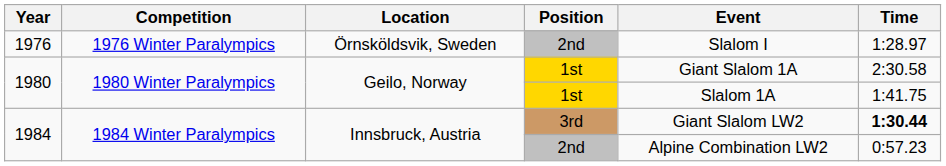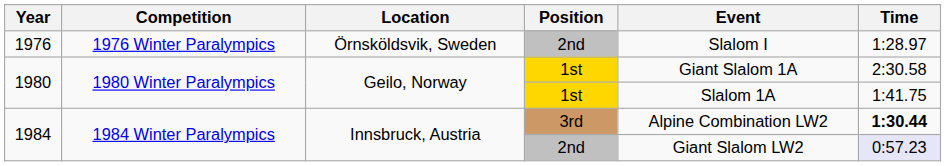1984 / 3rd | Event: Giant Slalom LW2 -> Alpine Combination LW2
1984 / 2nd | Event: Alpine Combination LW2 -> Giant Slalom LW2
1984 / 2nd | Time: no background -> lavender background
